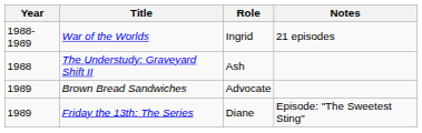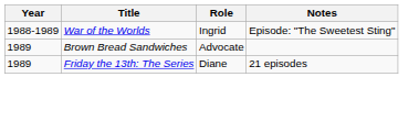War of the Worlds | Notes: 21 episodes -> Episode: "The Sweetest Sting"
- row: 1988 | The Understudy: Graveyard Shift II | Ash
Friday the 13th: The Series | Notes: Episode: "The Sweetest Sting" -> 21 episodes
